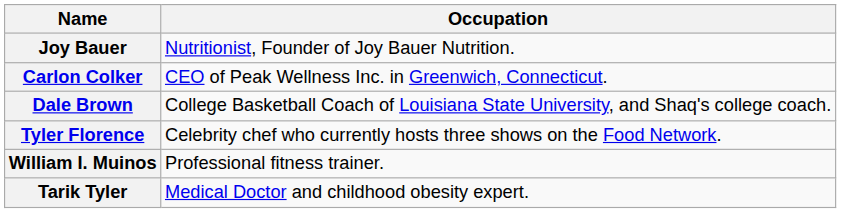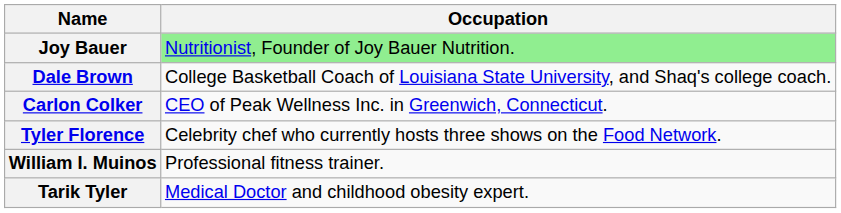Joy Bauer | Occupation: no background -> lightgreen background
rows swapped: Dale Brown <-> Carlon Colker
